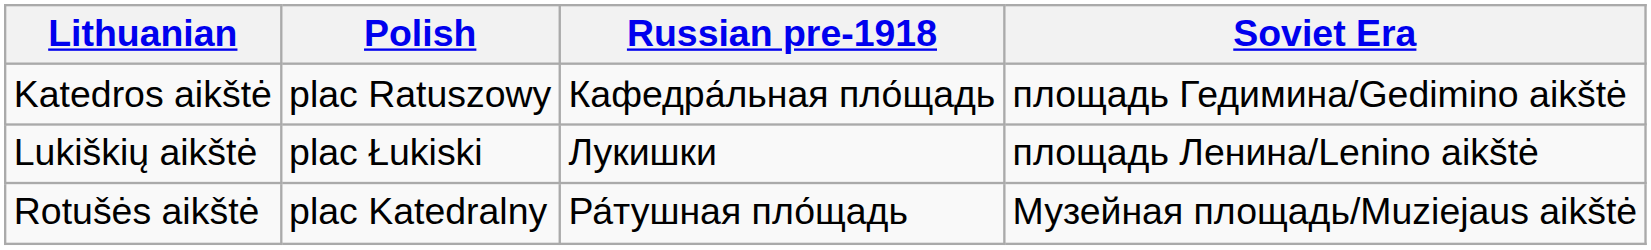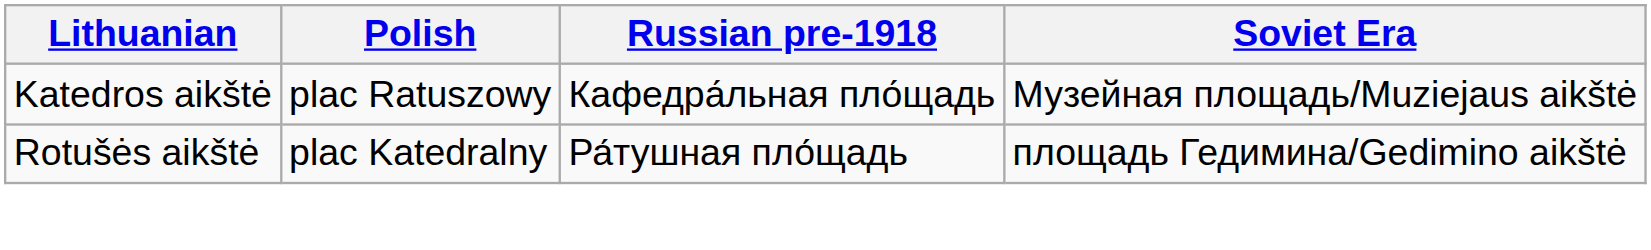Katedros aikštė | Soviet Era: площадь Гедимина/Gedimino aikštė -> Музейная площадь/Muziejaus aikštė
- row: Lukiškių aikštė | plac Łukiski | Лукишки | площадь Ленина/Lenino aikštė
Rotušės aikštė | Soviet Era: Музейная площадь/Muziejaus aikštė -> площадь Гедимина/Gedimino aikštė
